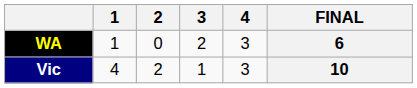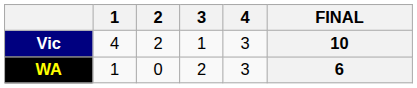rows swapped: WA <-> Vic
